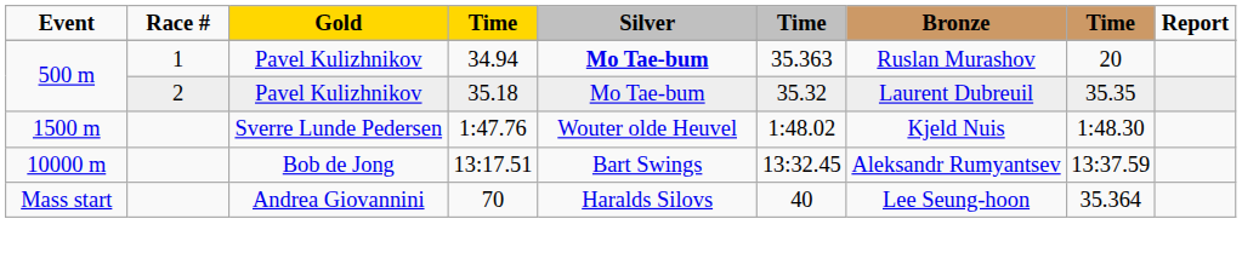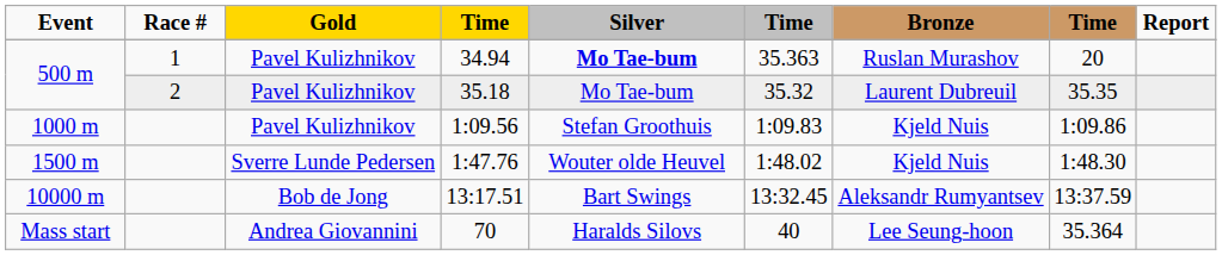+ row: 1000 m | Pavel Kulizhnikov | 1:09.56 | Stefan Groothuis | 1:09.83 | Kjeld Nuis | 1:09.86
